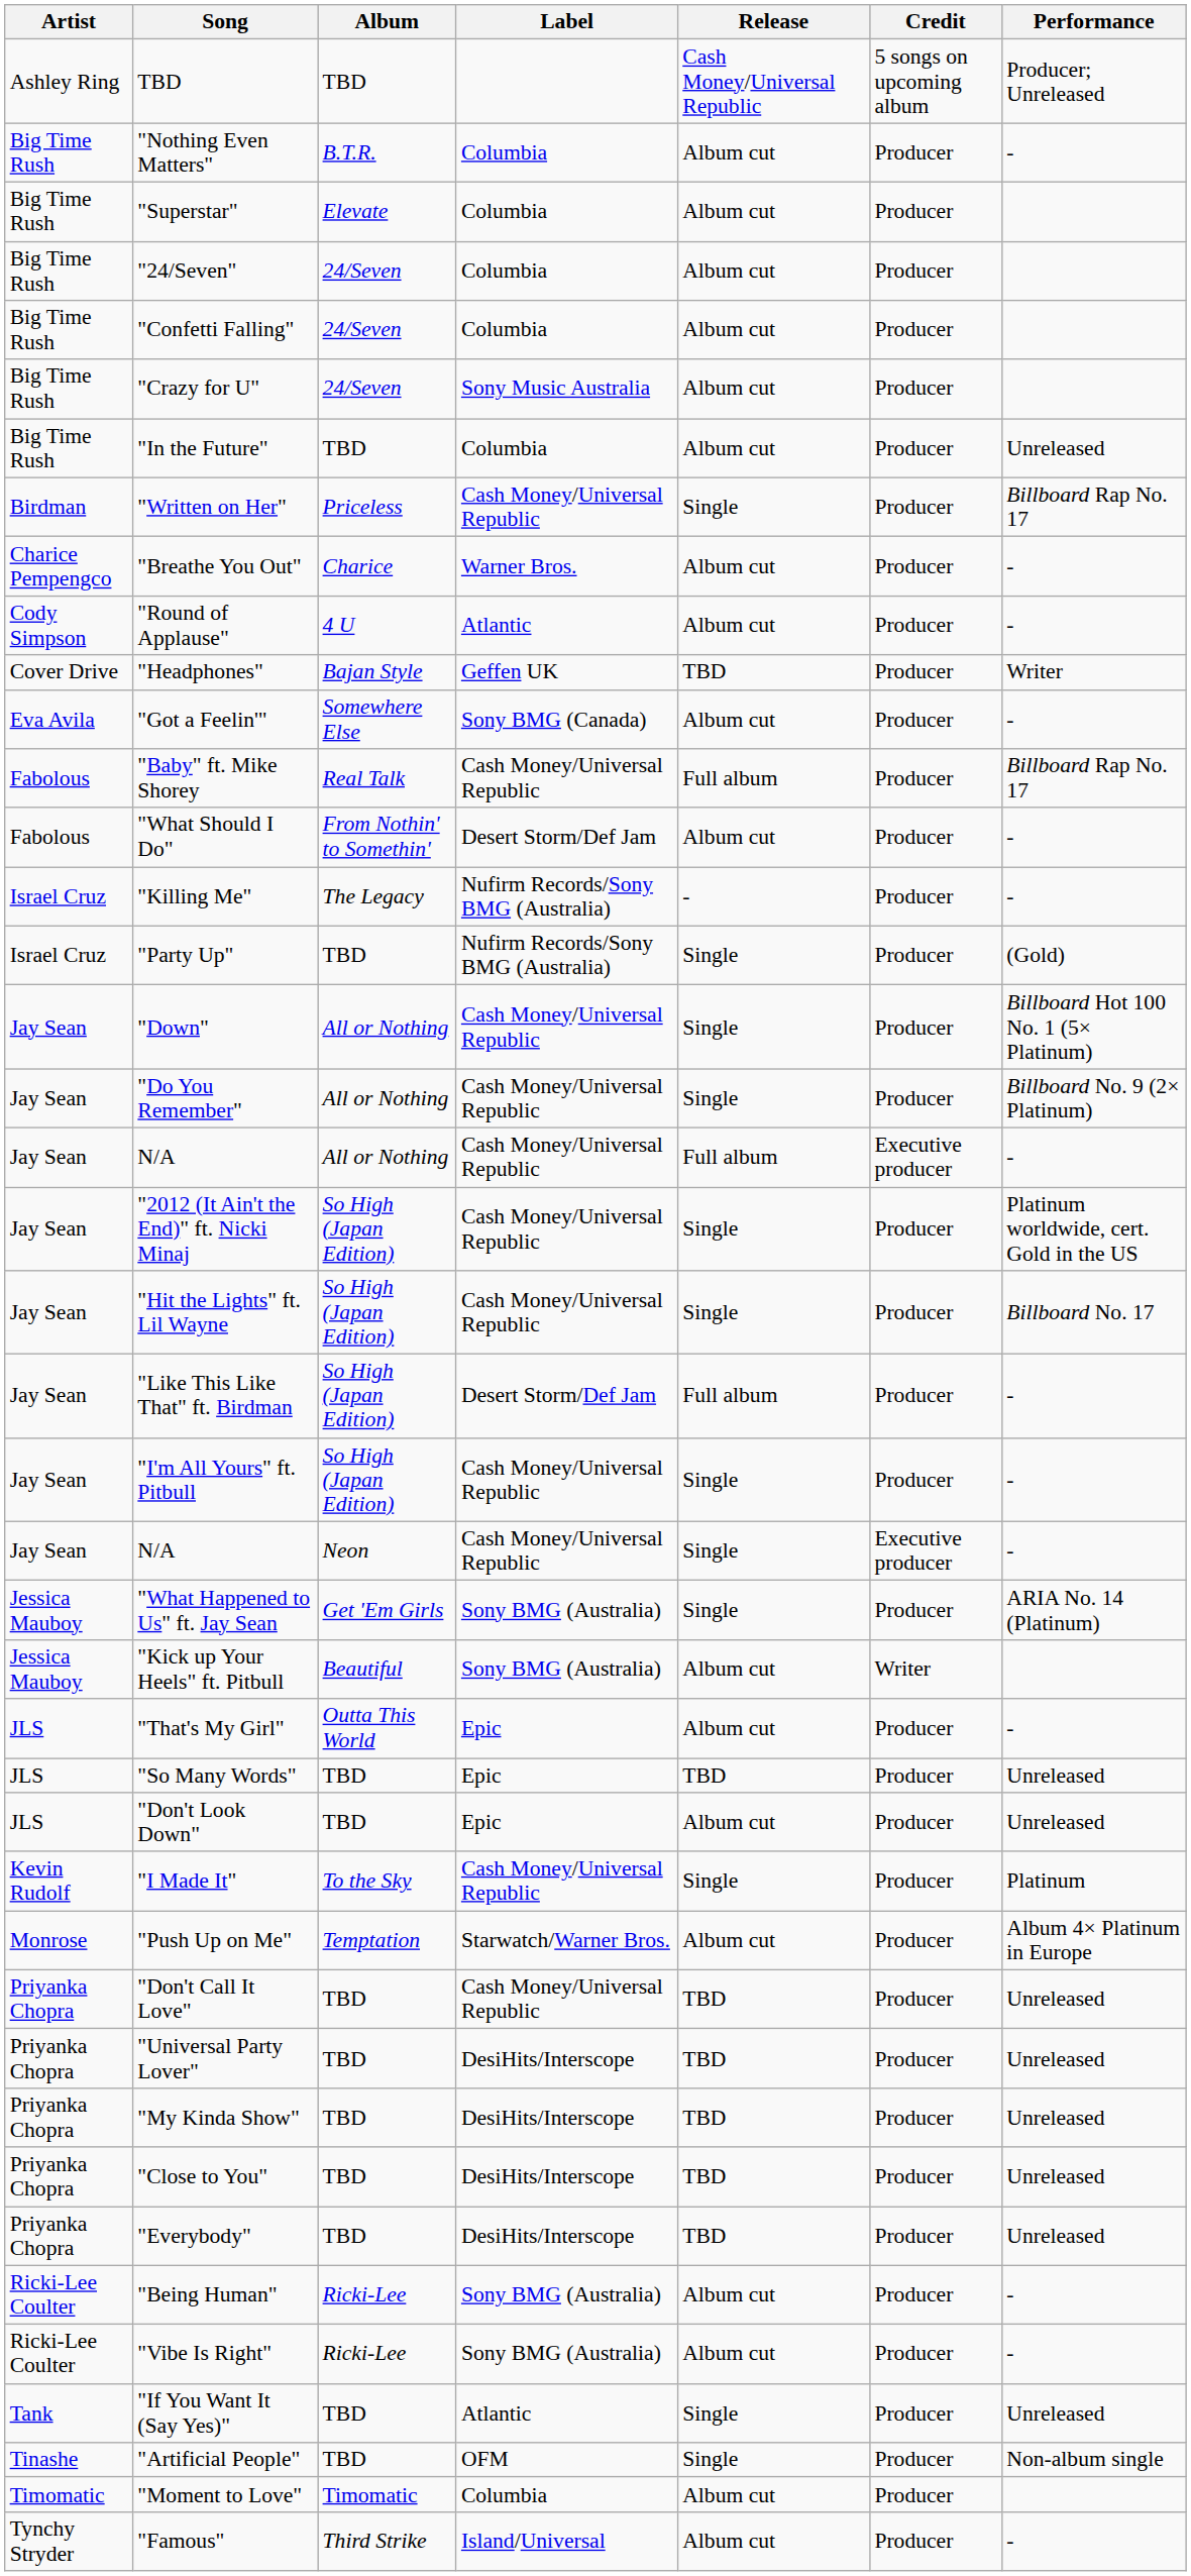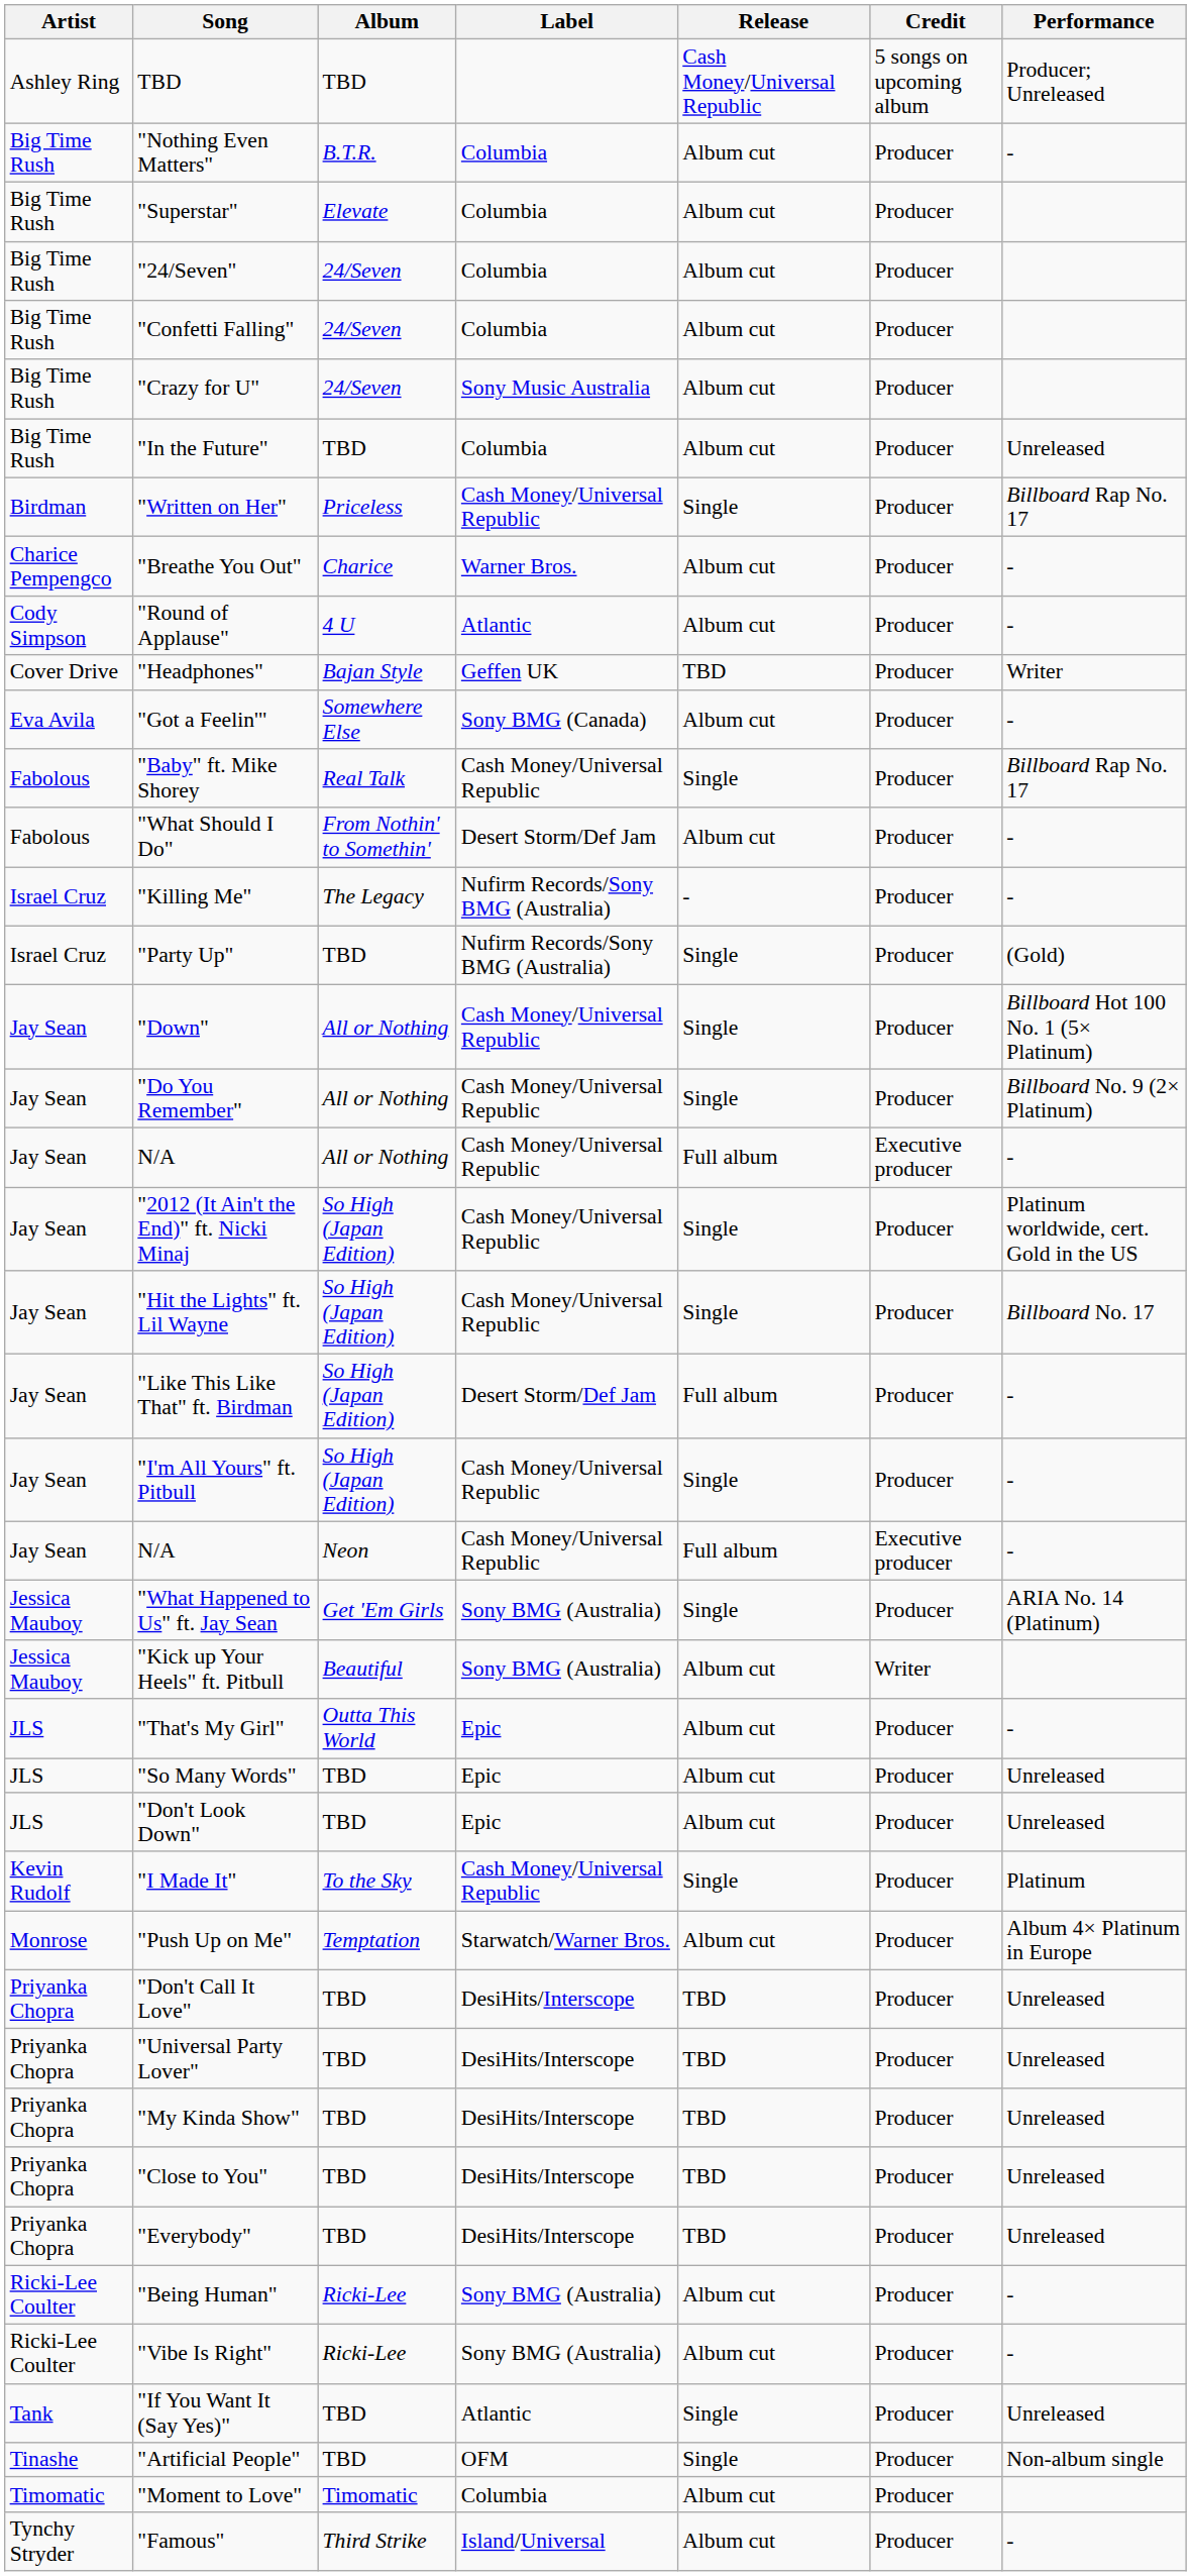"Baby" ft. Mike Shorey | Release: Full album -> Single
N/A / Neon | Release: Single -> Full album
"So Many Words" | Release: TBD -> Album cut
"Don't Call It Love" | Label: Cash Money/Universal Republic -> DesiHits/Interscope
